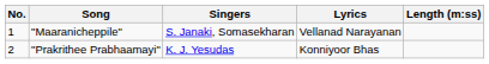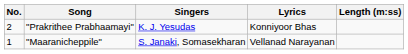rows swapped: "Maaranicheppile" <-> "Prakrithee Prabhaamayi"
